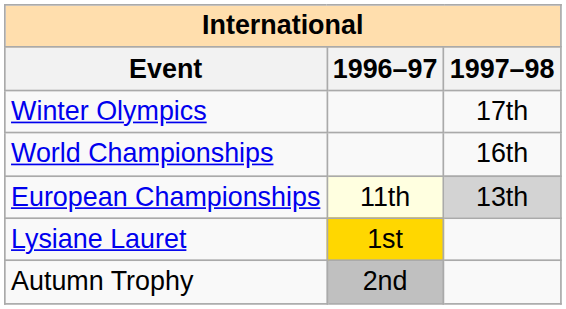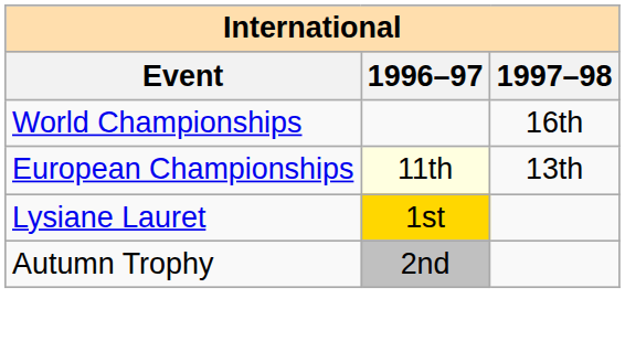- row: Winter Olympics | 17th
European Championships | 1997–98: lightgrey background -> no background
